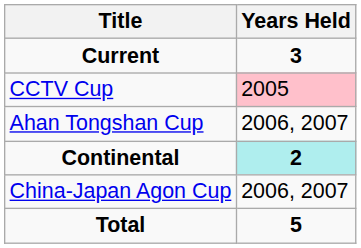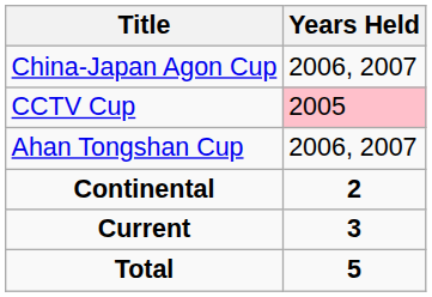rows swapped: Current <-> China-Japan Agon Cup
Continental | Years Held: paleturquoise background -> no background
